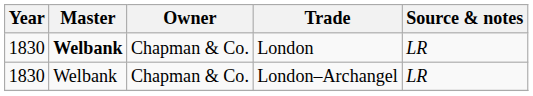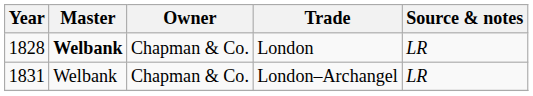London | Year: 1830 -> 1828
London–Archangel | Year: 1830 -> 1831
